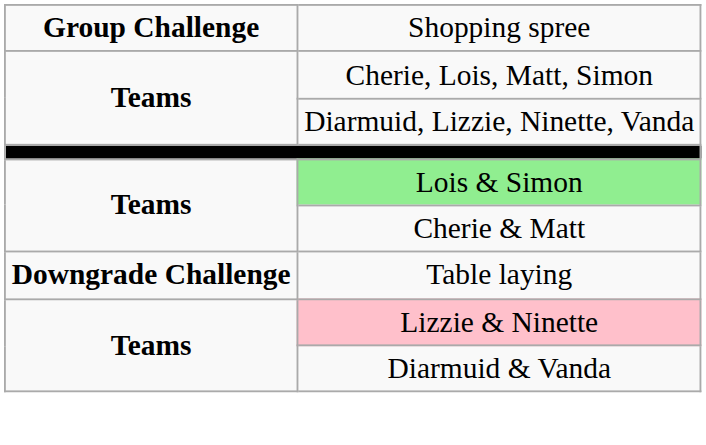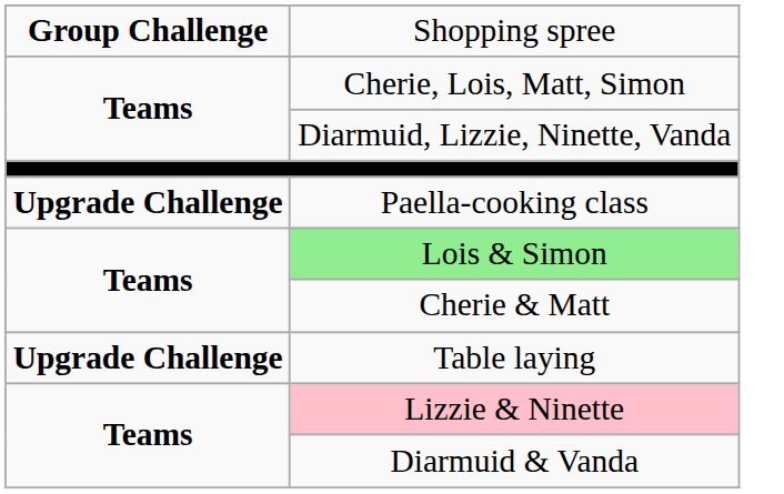+ row: Upgrade Challenge | Paella-cooking class
Table laying | column 1: Downgrade Challenge -> Upgrade Challenge
